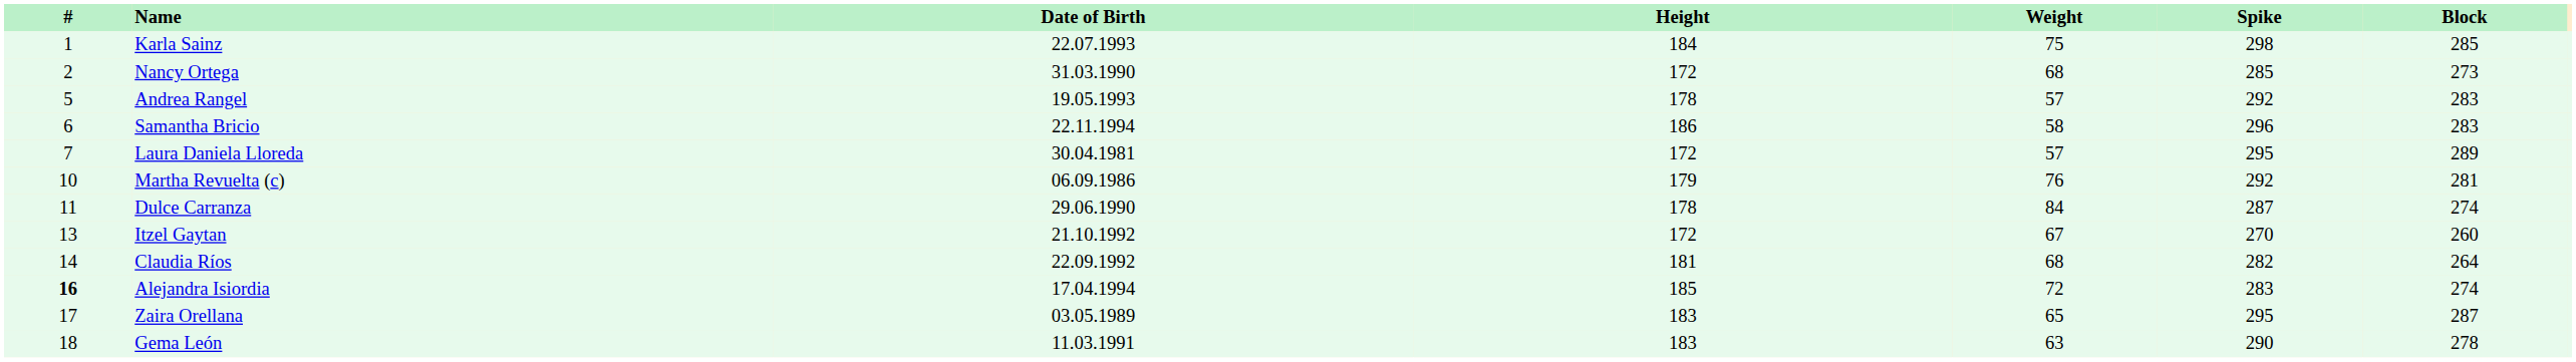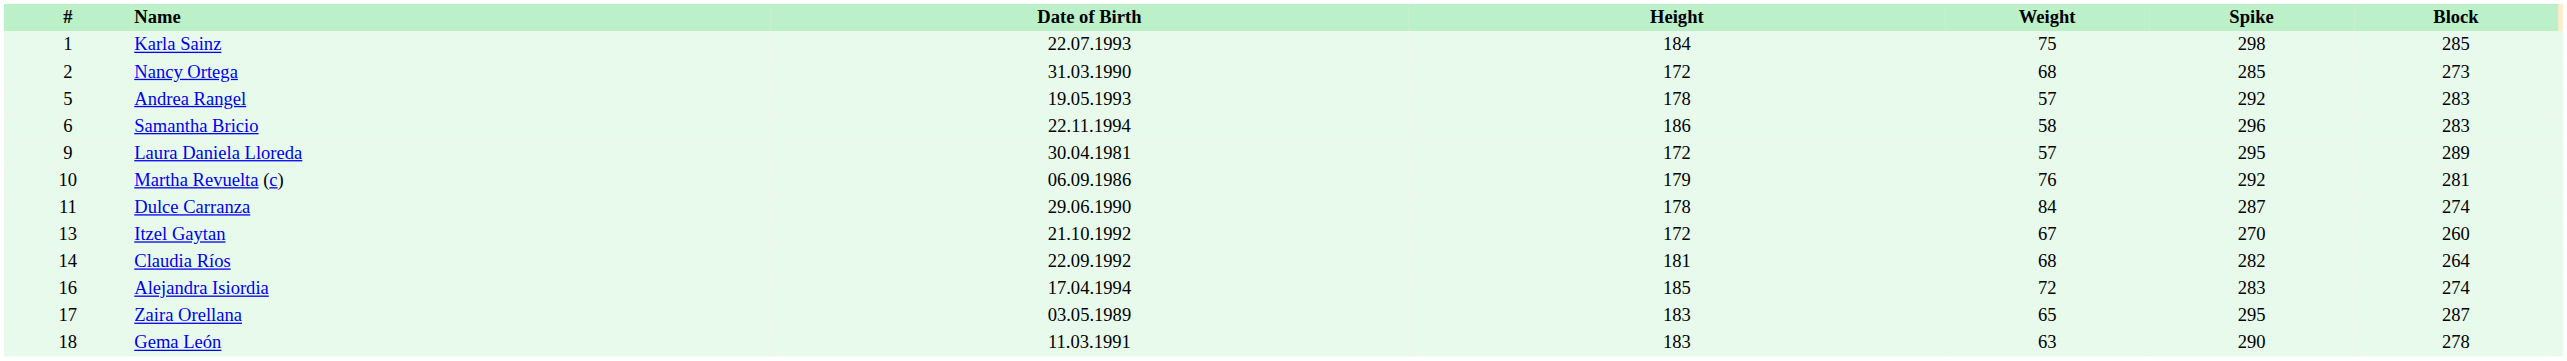Laura Daniela Lloreda | #: 7 -> 9
Alejandra Isiordia | #: bold -> normal
